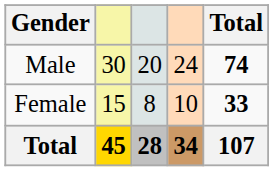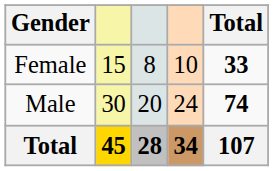rows swapped: Male <-> Female
